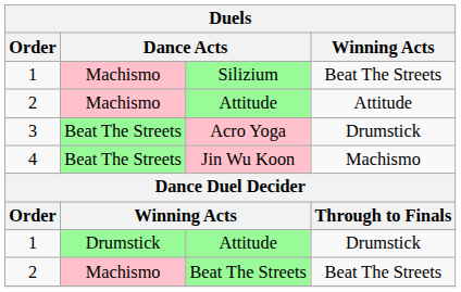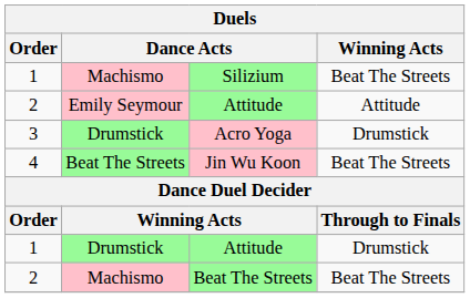2 / Attitude | column 2: Machismo -> Emily Seymour
Acro Yoga | column 2: Beat The Streets -> Drumstick
Jin Wu Koon | Winning Acts: Machismo -> Beat The Streets
